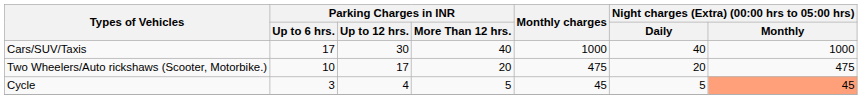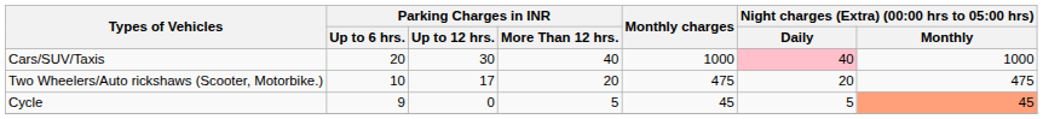Cars/SUV/Taxis | Parking Charges in INR / Up to 6 hrs.: 17 -> 20
Cars/SUV/Taxis | Night charges (Extra) (00:00 hrs to 05:00 hrs) / Daily: no background -> pink background
Cycle | Parking Charges in INR / Up to 6 hrs.: 3 -> 9
Cycle | Parking Charges in INR / Up to 12 hrs.: 4 -> 0
